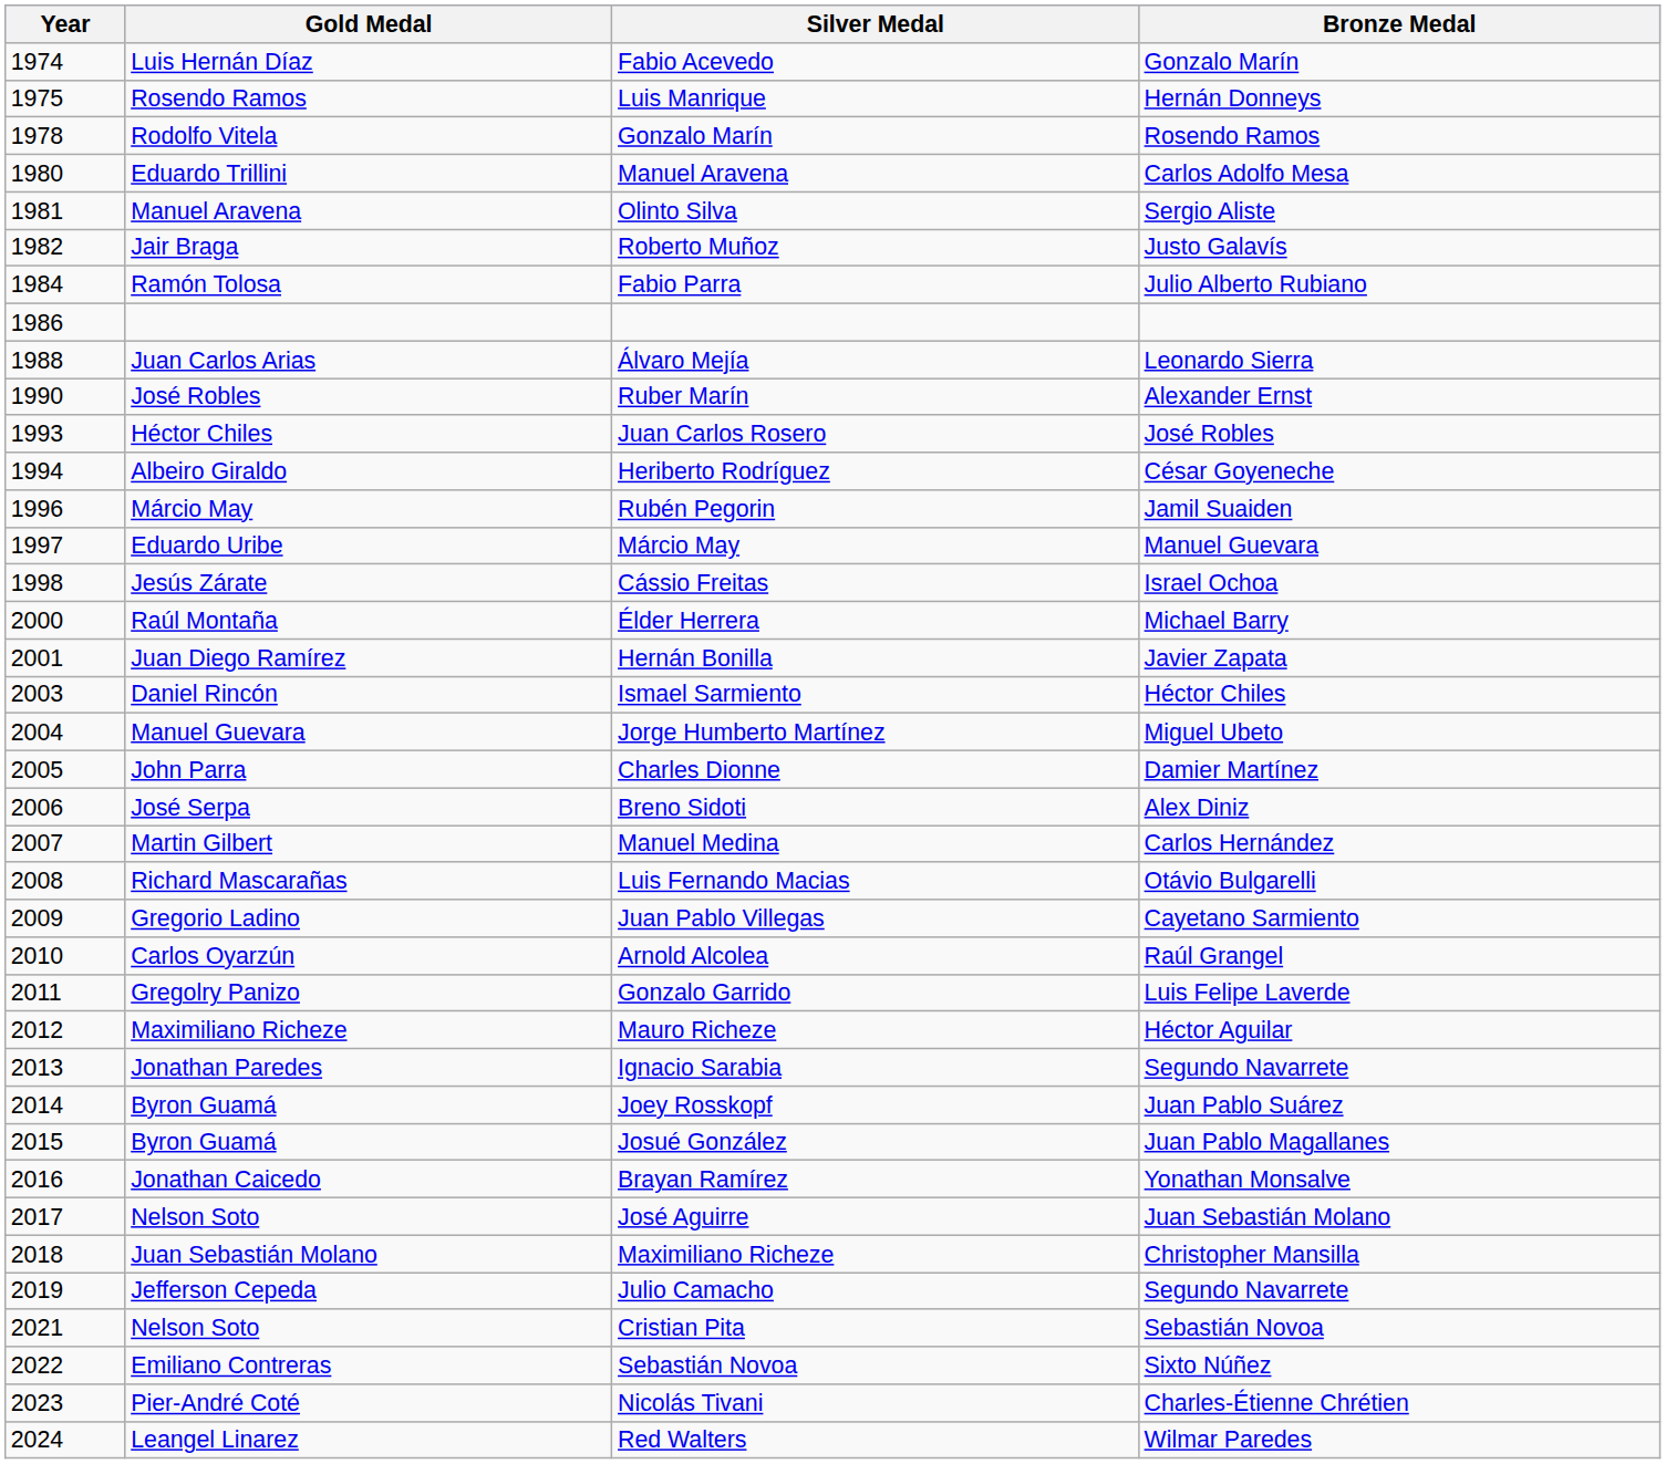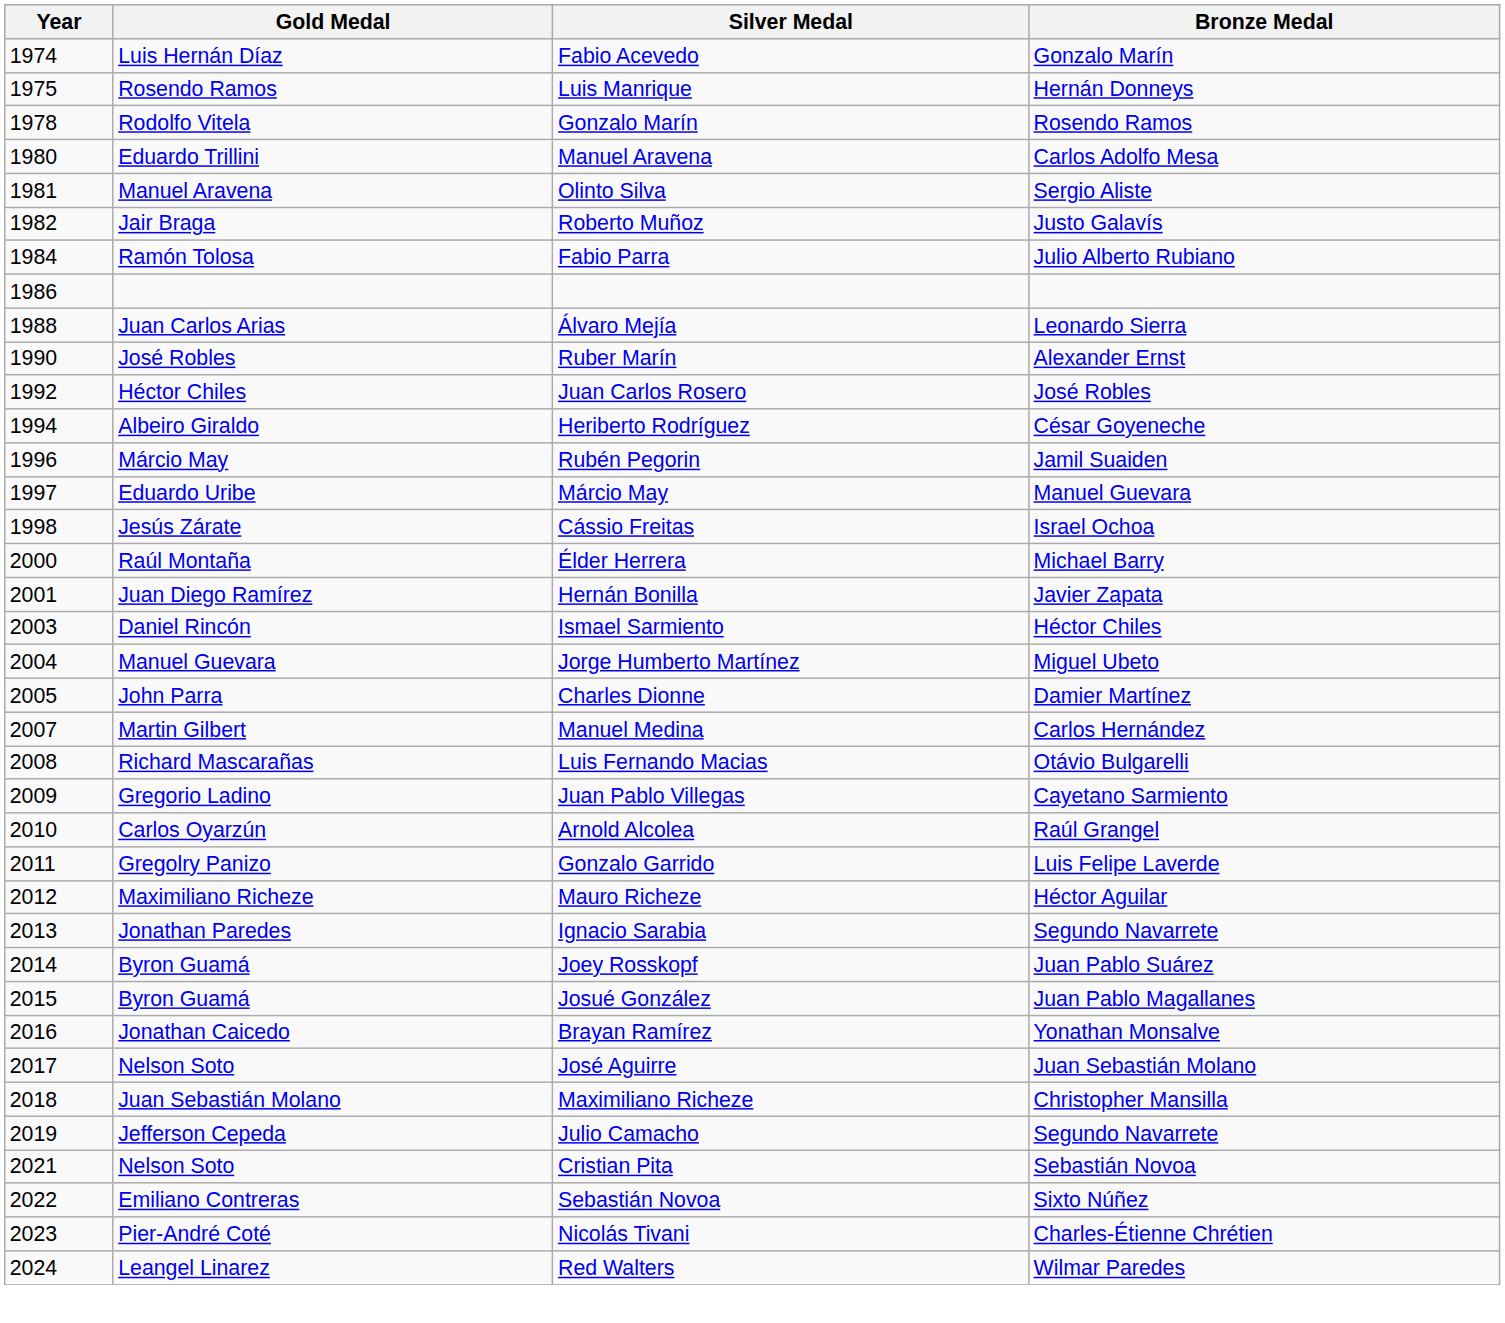Juan Carlos Rosero | Year: 1993 -> 1992
- row: 2006 | José Serpa | Breno Sidoti | Alex Diniz
